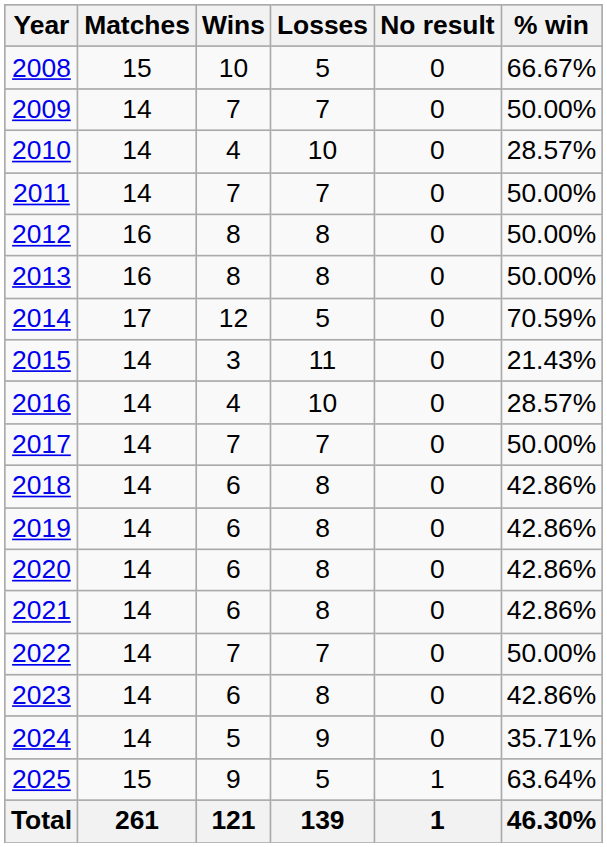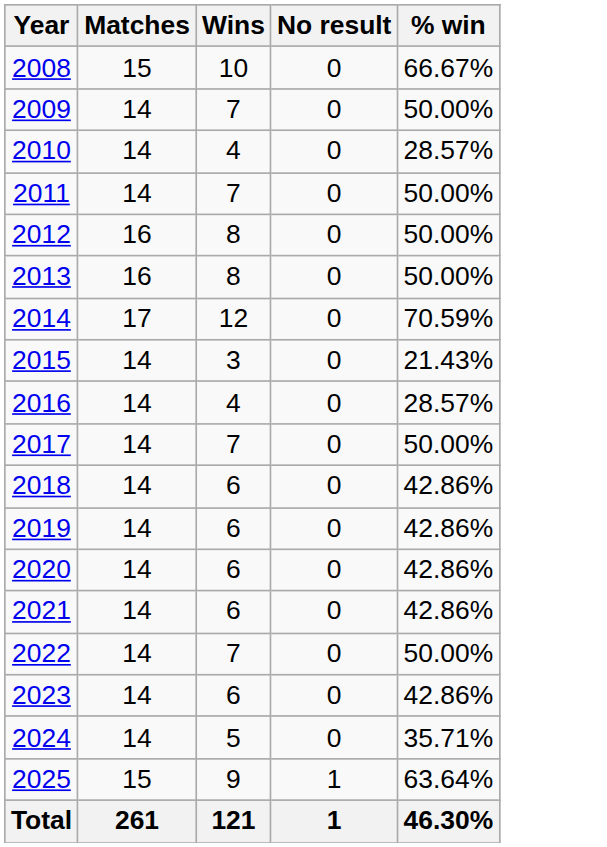- column: Losses | 5 | 7 | 10 | 7 | 8 | 8 | 5 | 11 | 10 | 7 | 8 | 8 | 8 | 8 | 7 | 8 | 9 | 5 | 139
